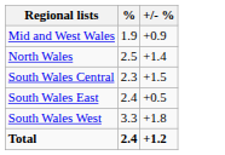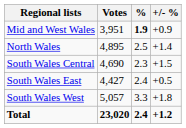+ column: Votes | 3,951 | 4,895 | 4,690 | 4,427 | 5,057 | 23,020
Mid and West Wales | %: normal -> bold
